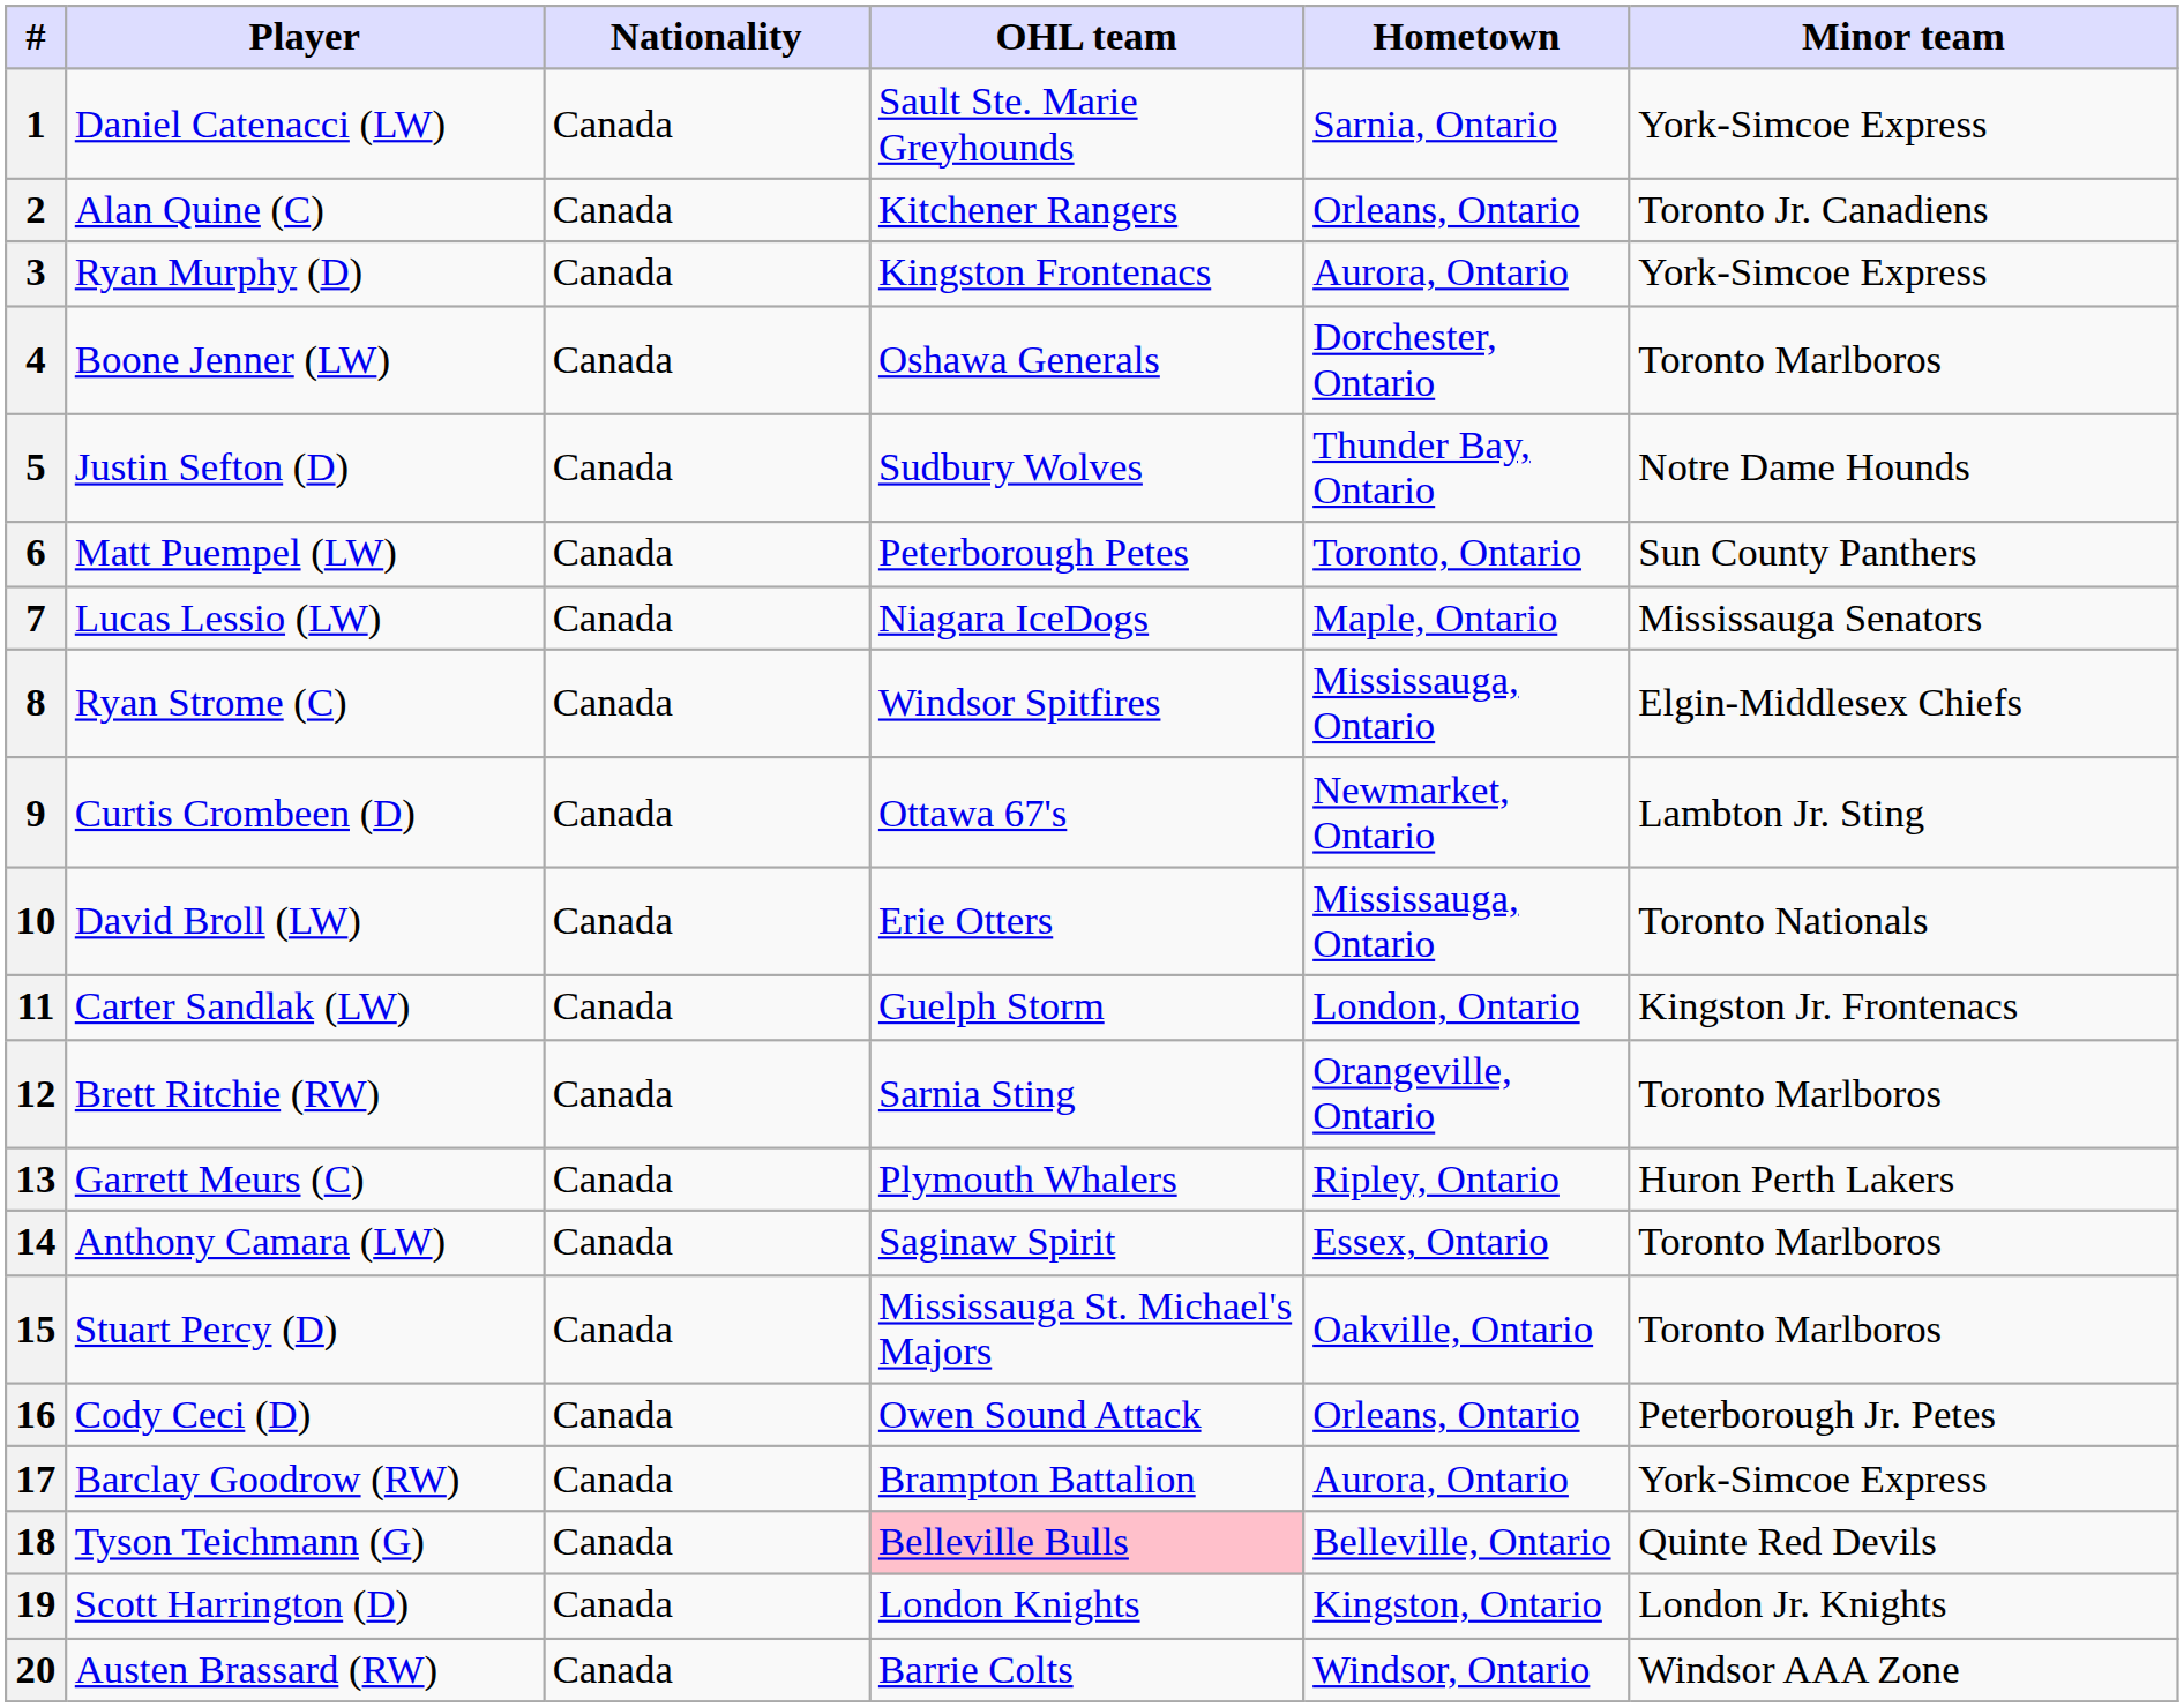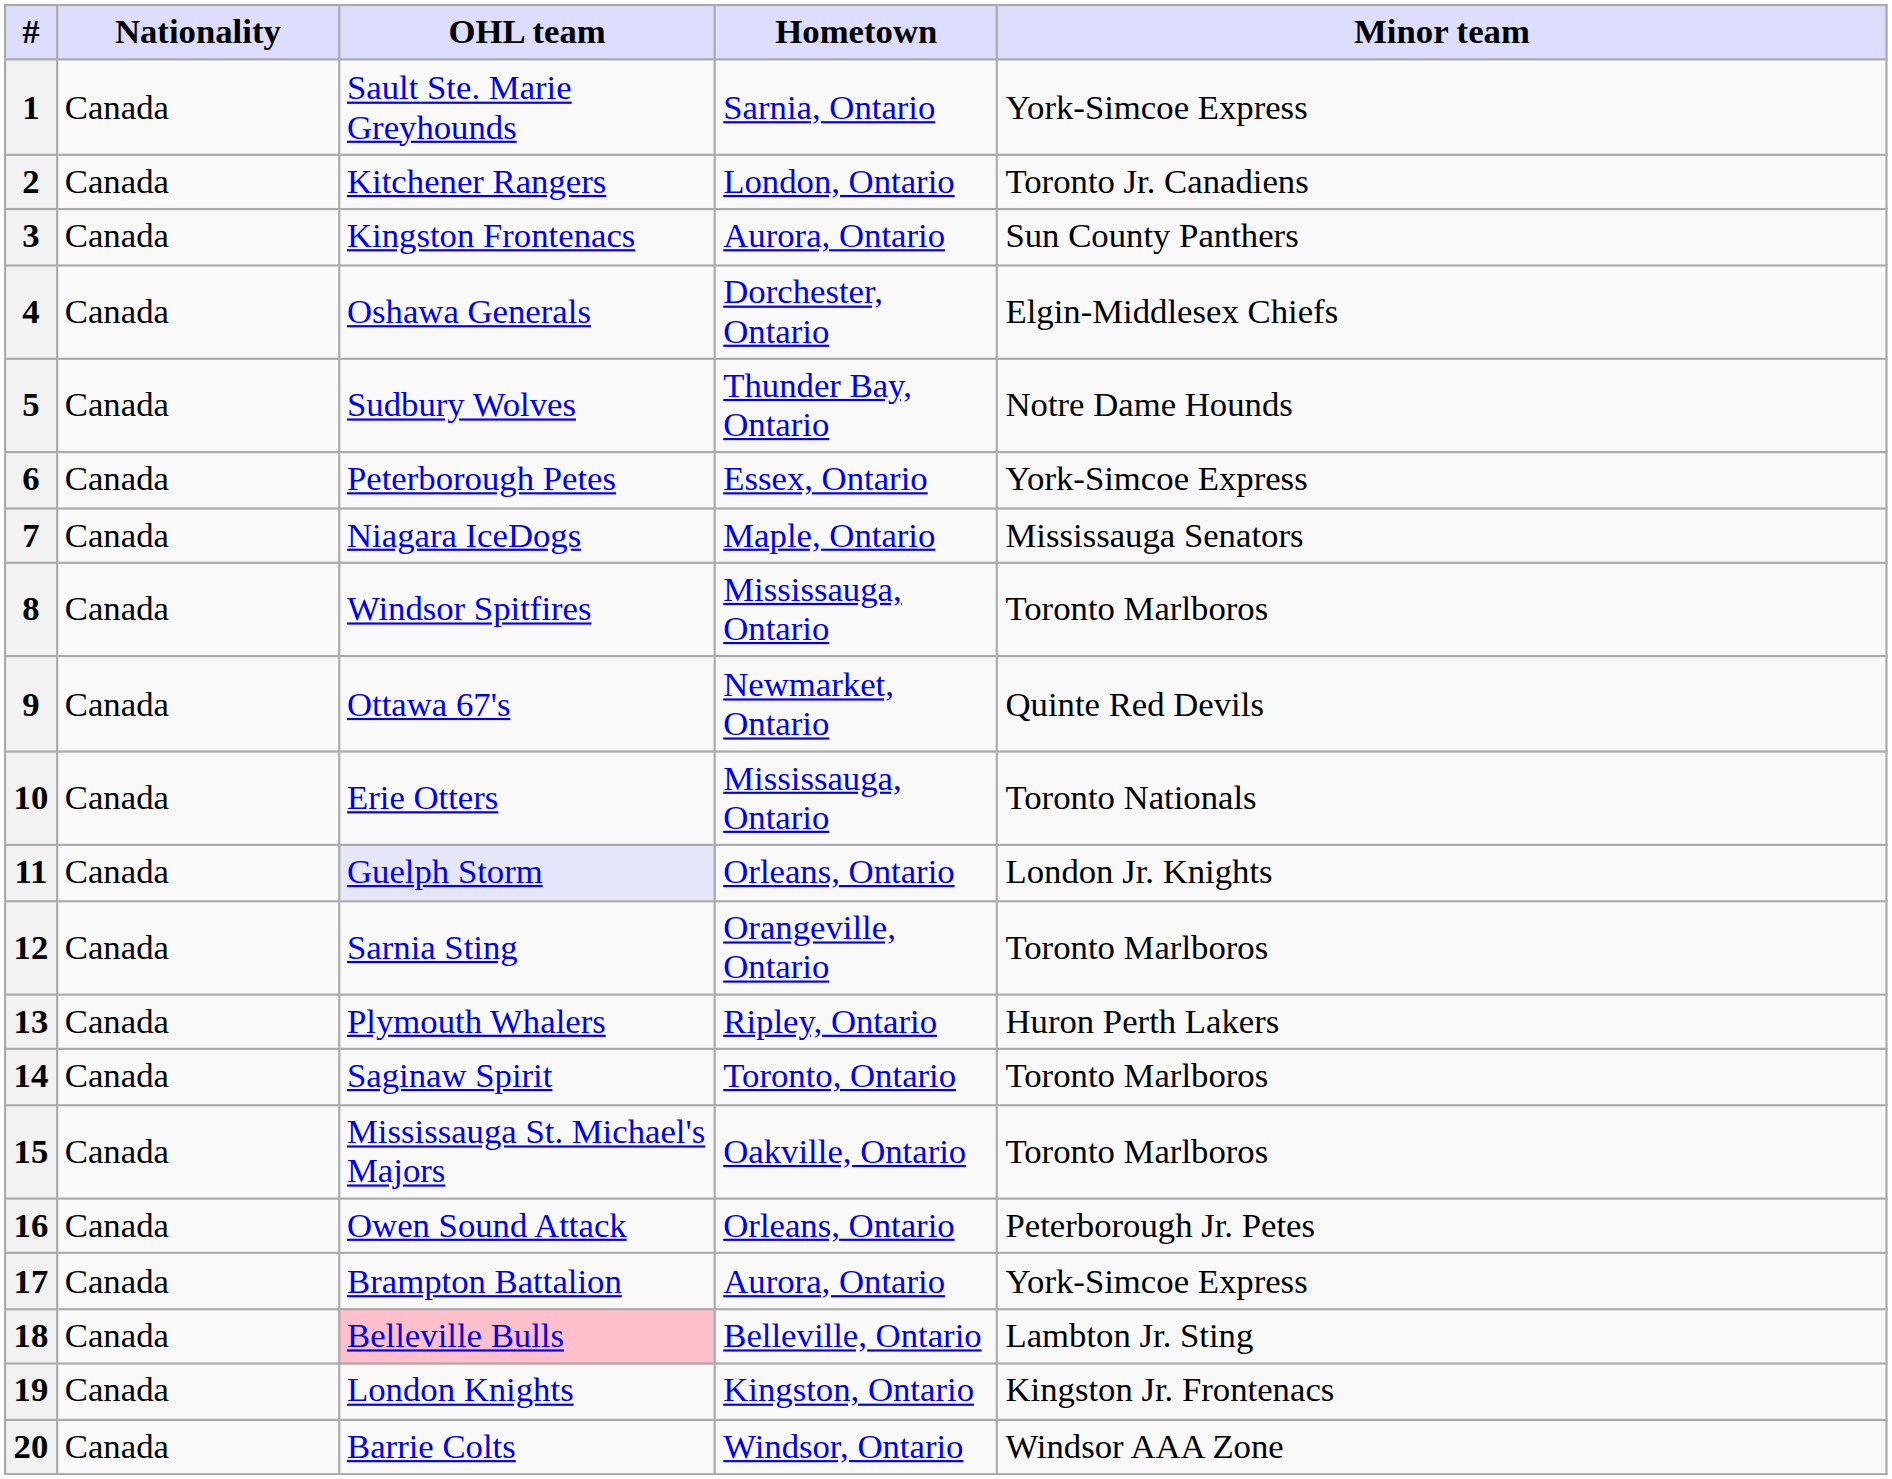- column: Player | Daniel Catenacci (LW) | Alan Quine (C) | Ryan Murphy (D) | Boone Jenner (LW) | Justin Sefton (D) | Matt Puempel (LW) | Lucas Lessio (LW) | Ryan Strome (C) | Curtis Crombeen (D) | David Broll (LW) | Carter Sandlak (LW) | Brett Ritchie (RW) | Garrett Meurs (C) | Anthony Camara (LW) | Stuart Percy (D) | Cody Ceci (D) | Barclay Goodrow (RW) | Tyson Teichmann (G) | Scott Harrington (D) | Austen Brassard (RW)
2 | Hometown: Orleans, Ontario -> London, Ontario
3 | Minor team: York-Simcoe Express -> Sun County Panthers
4 | Minor team: Toronto Marlboros -> Elgin-Middlesex Chiefs
6 | Hometown: Toronto, Ontario -> Essex, Ontario
6 | Minor team: Sun County Panthers -> York-Simcoe Express
8 | Minor team: Elgin-Middlesex Chiefs -> Toronto Marlboros
9 | Minor team: Lambton Jr. Sting -> Quinte Red Devils
11 | OHL team: no background -> lavender background
11 | Hometown: London, Ontario -> Orleans, Ontario
11 | Minor team: Kingston Jr. Frontenacs -> London Jr. Knights
14 | Hometown: Essex, Ontario -> Toronto, Ontario
18 | Minor team: Quinte Red Devils -> Lambton Jr. Sting
19 | Minor team: London Jr. Knights -> Kingston Jr. Frontenacs
